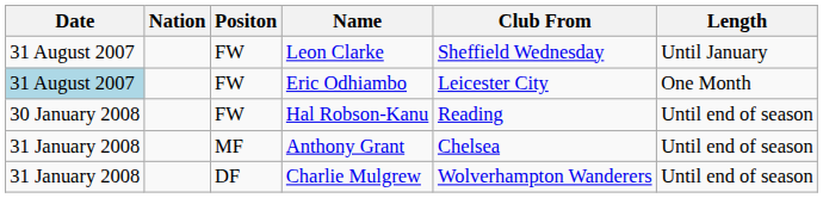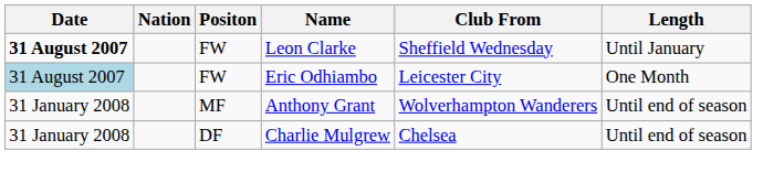Leon Clarke | Date: normal -> bold
- row: 30 January 2008 | FW | Hal Robson-Kanu | Reading | Until end of season
Anthony Grant | Club From: Chelsea -> Wolverhampton Wanderers
Charlie Mulgrew | Club From: Wolverhampton Wanderers -> Chelsea
